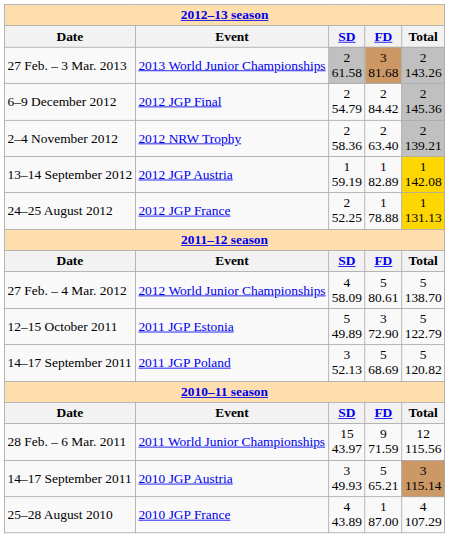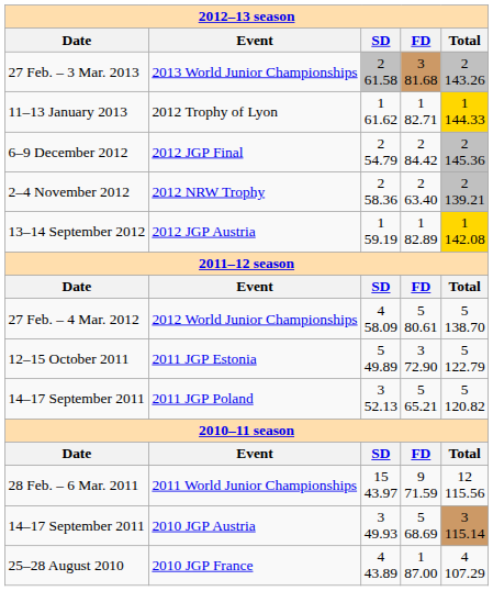+ row: 11–13 January 2013 | 2012 Trophy of Lyon | 1 61.62 | 1 82.71 | 1 144.33
- row: 24–25 August 2012 | 2012 JGP France | 2 52.25 | 1 78.88 | 1 131.13
2011 JGP Poland | FD: 5 68.69 -> 5 65.21
2010 JGP Austria | FD: 5 65.21 -> 5 68.69
